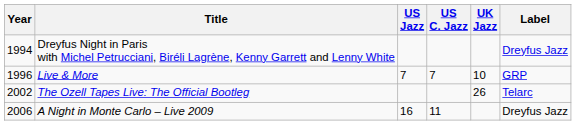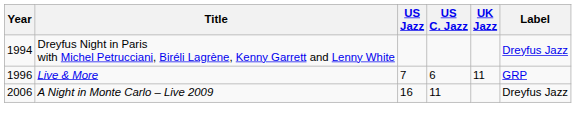Live & More | US C. Jazz: 7 -> 6
Live & More | UK Jazz: 10 -> 11
- row: 2002 | The Ozell Tapes Live: The Official Bootleg | 26 | Telarc
